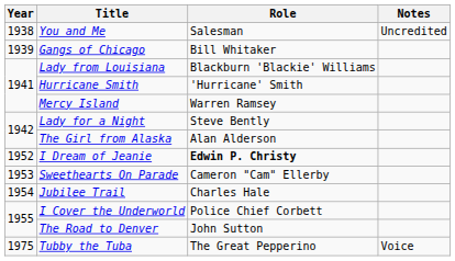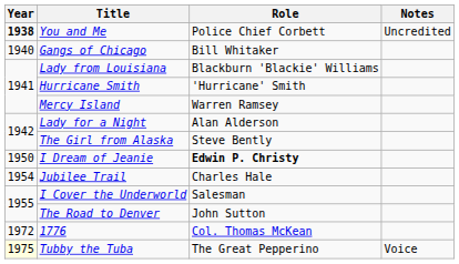You and Me | Year: normal -> bold
You and Me | Role: Salesman -> Police Chief Corbett
Gangs of Chicago | Year: 1939 -> 1940
Lady for a Night | Role: Steve Bently -> Alan Alderson
The Girl from Alaska | Role: Alan Alderson -> Steve Bently
I Dream of Jeanie | Year: 1952 -> 1950
- row: 1953 | Sweethearts On Parade | Cameron "Cam" Ellerby
I Cover the Underworld | Role: Police Chief Corbett -> Salesman
+ row: 1972 | 1776 | Col. Thomas McKean
Tubby the Tuba | Year: no background -> lightyellow background
